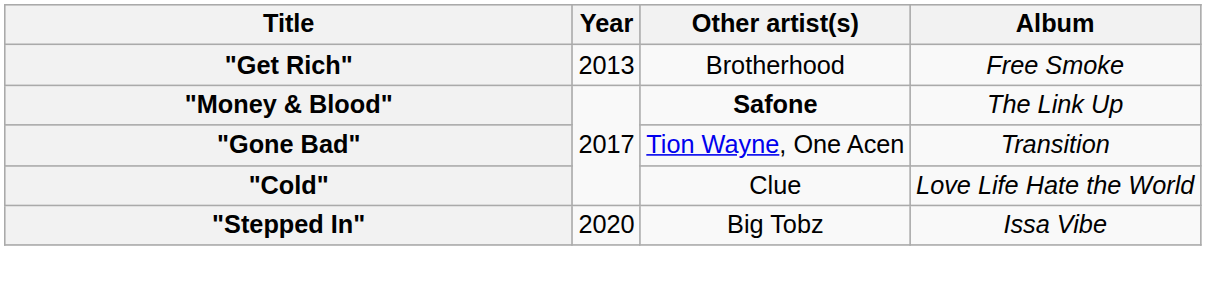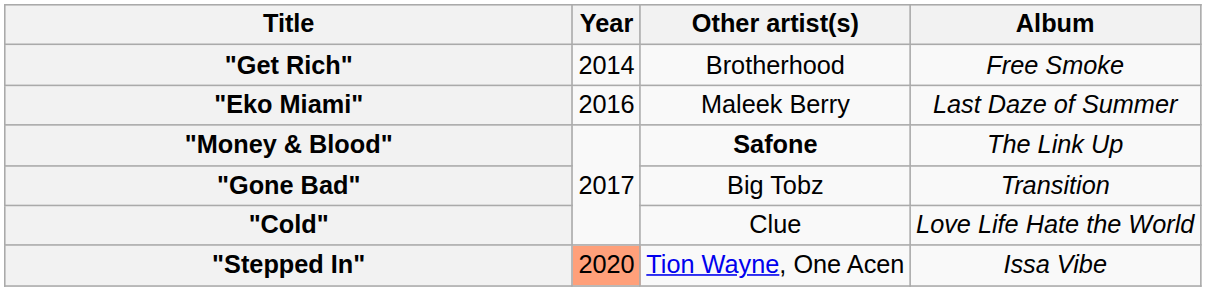"Get Rich" | Year: 2013 -> 2014
+ row: "Eko Miami" | 2016 | Maleek Berry | Last Daze of Summer
"Gone Bad" | Other artist(s): Tion Wayne, One Acen -> Big Tobz
"Stepped In" | Year: no background -> lightsalmon background
"Stepped In" | Other artist(s): Big Tobz -> Tion Wayne, One Acen
